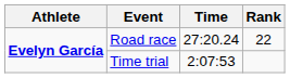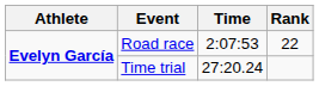Road race | Time: 27:20.24 -> 2:07:53
Time trial | Time: 2:07:53 -> 27:20.24
